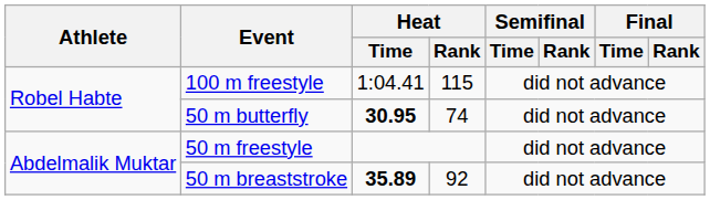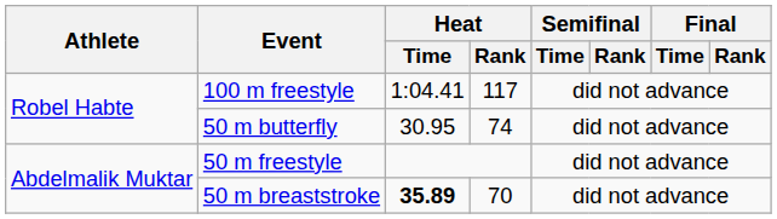100 m freestyle | Heat / Rank: 115 -> 117
50 m butterfly | Heat / Time: bold -> normal
50 m breaststroke | Heat / Rank: 92 -> 70
